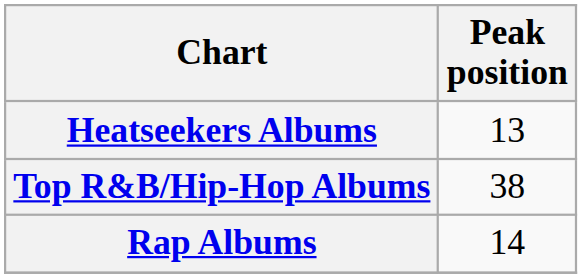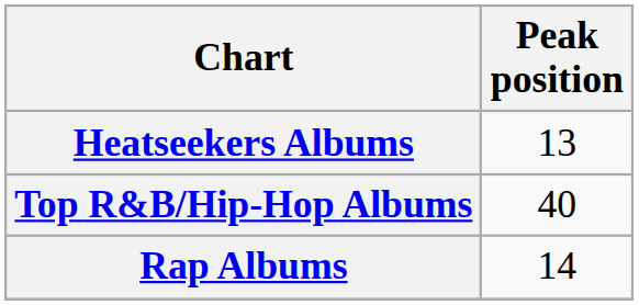Top R&B/Hip-Hop Albums | Peak position: 38 -> 40
